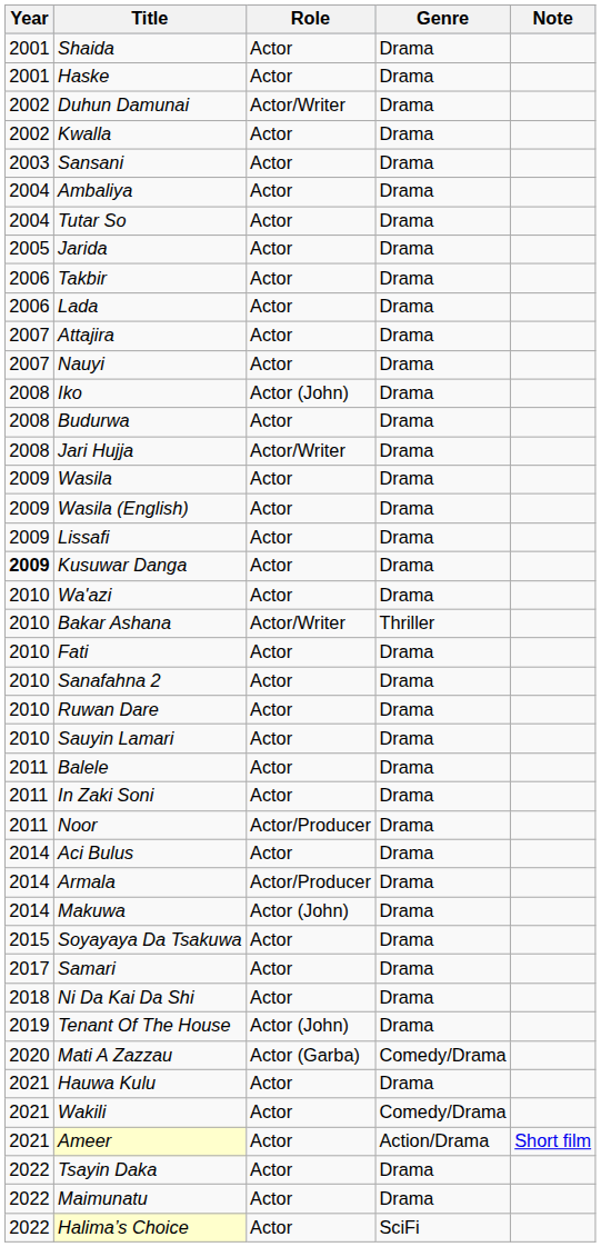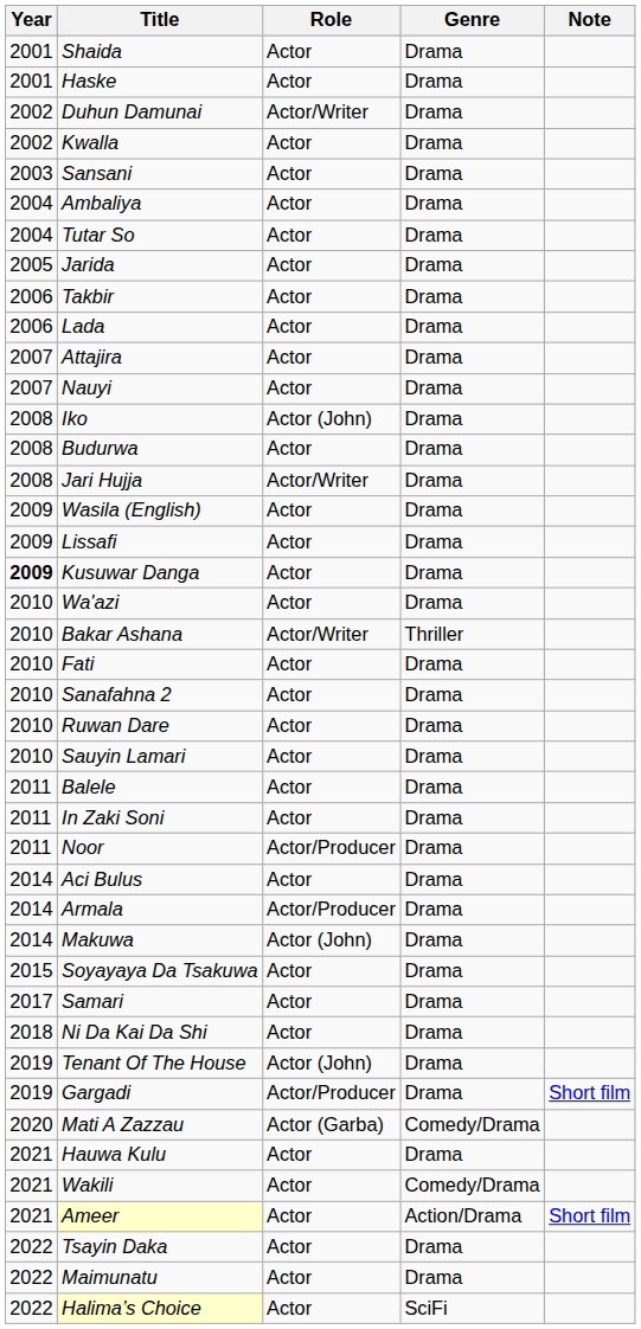- row: 2009 | Wasila | Actor | Drama
+ row: 2019 | Gargadi | Actor/Producer | Drama | Short film
